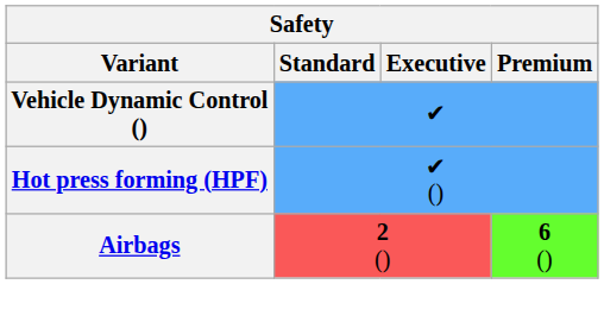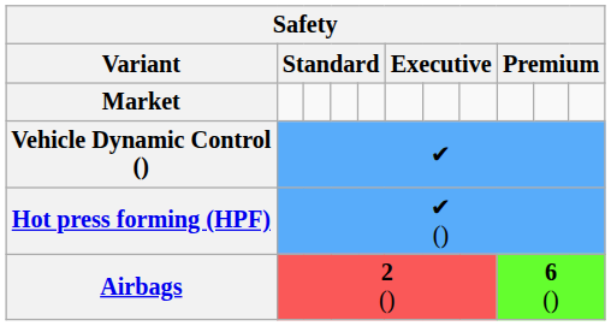+ row: Market
